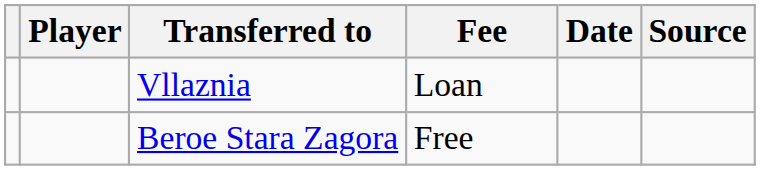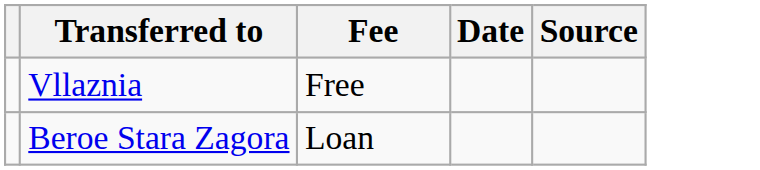- column: Player
Vllaznia | Fee: Loan -> Free
Beroe Stara Zagora | Fee: Free -> Loan
